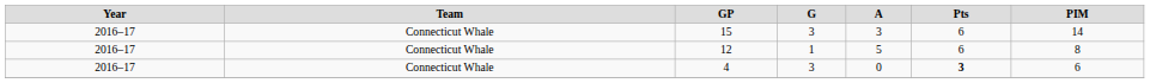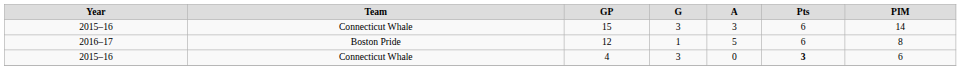15 | Year: 2016–17 -> 2015–16
12 | Team: Connecticut Whale -> Boston Pride
4 | Year: 2016–17 -> 2015–16
